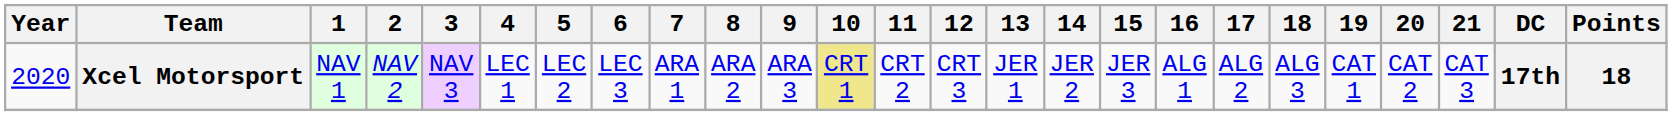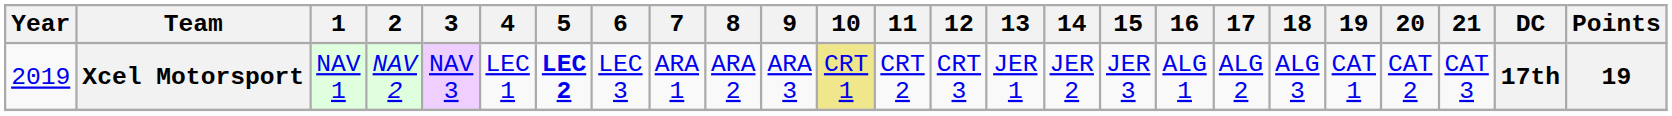Xcel Motorsport | Year: 2020 -> 2019
Xcel Motorsport | 5: normal -> bold
Xcel Motorsport | Points: 18 -> 19
